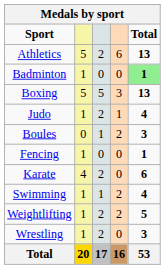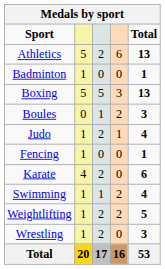Badminton | Total: lightgreen background -> no background
rows swapped: Boules <-> Judo
